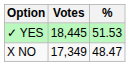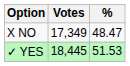rows swapped: ✓ YES <-> X NO
